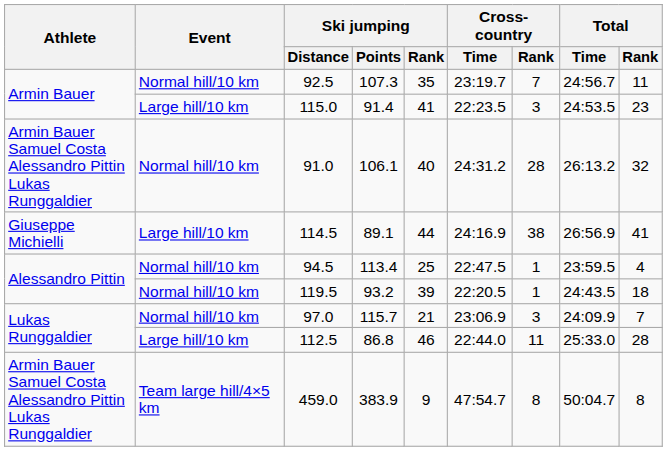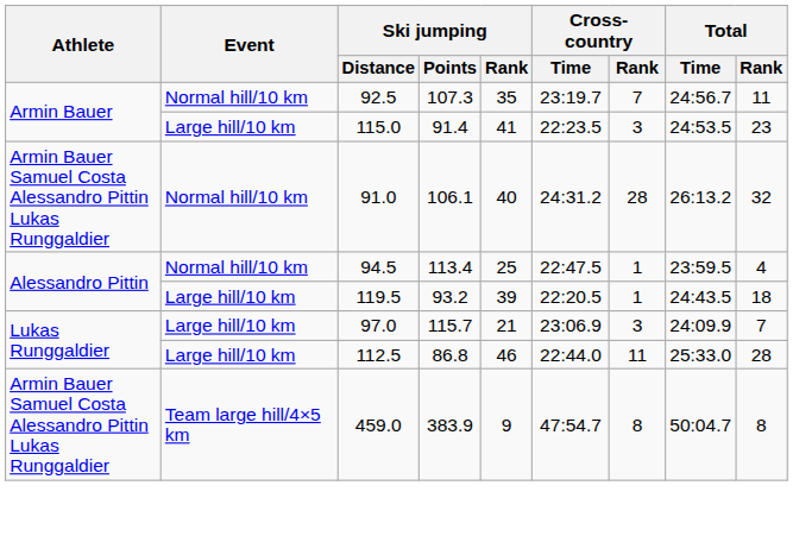- row: Giuseppe Michielli | Large hill/10 km | 114.5 | 89.1 | 44 | 24:16.9 | 38 | 26:56.9 | 41
119.5 | Event: Normal hill/10 km -> Large hill/10 km
97.0 | Event: Normal hill/10 km -> Large hill/10 km
